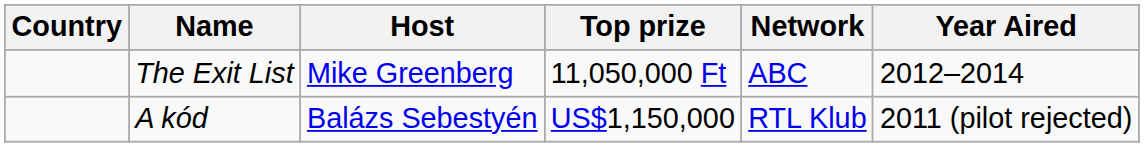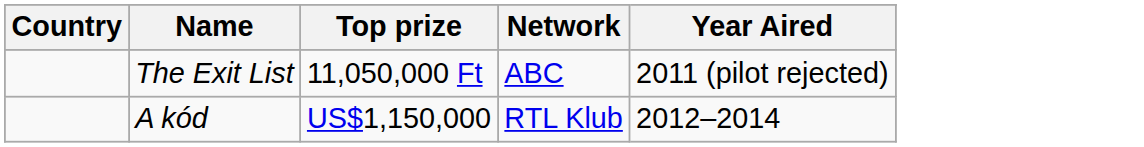- column: Host | Mike Greenberg | Balázs Sebestyén
The Exit List | Year Aired: 2012–2014 -> 2011 (pilot rejected)
A kód | Year Aired: 2011 (pilot rejected) -> 2012–2014
